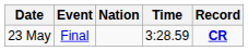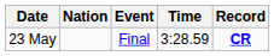columns swapped: Event <-> Nation
